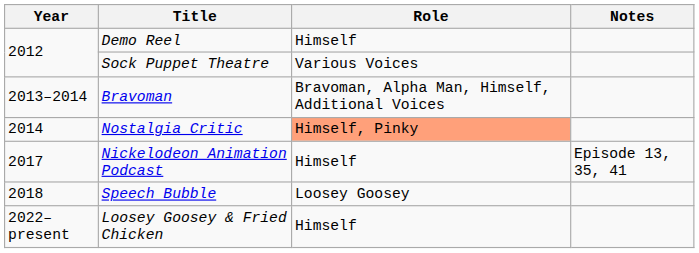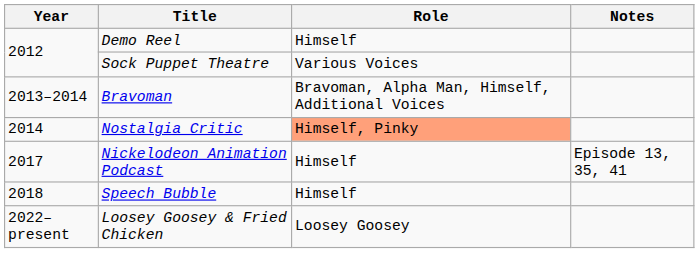Speech Bubble | Role: Loosey Goosey -> Himself
Loosey Goosey & Fried Chicken | Role: Himself -> Loosey Goosey
